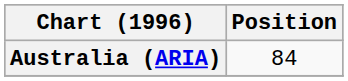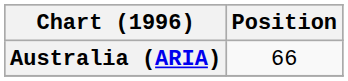Australia (ARIA) | Position: 84 -> 66
